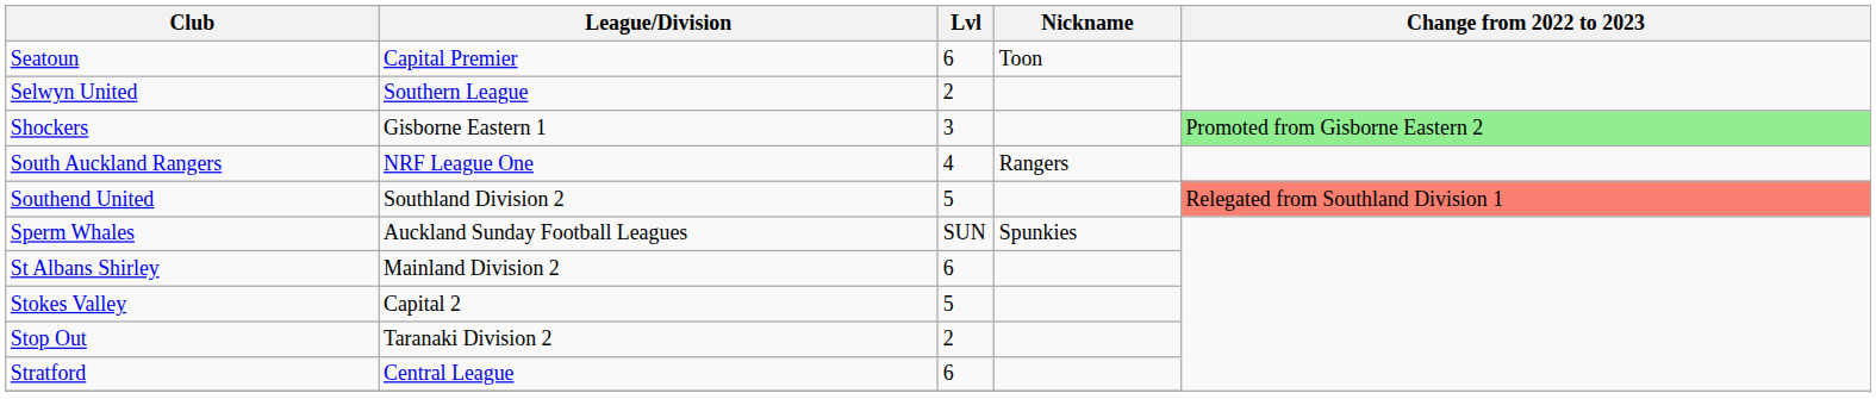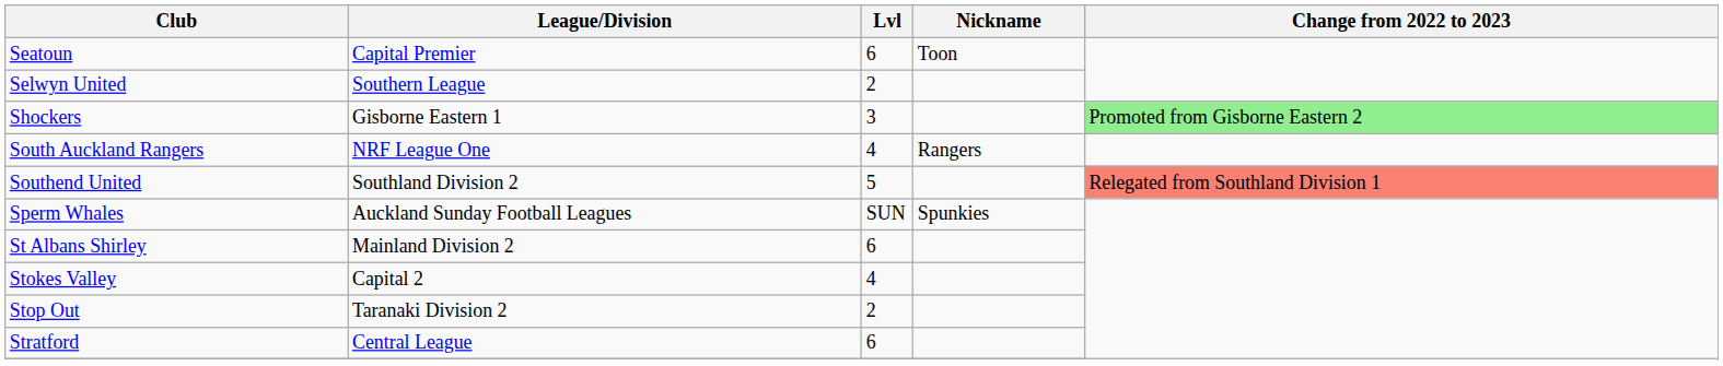Stokes Valley | Lvl: 5 -> 4
